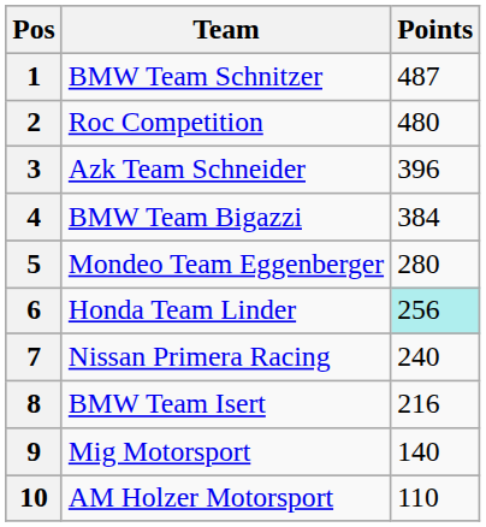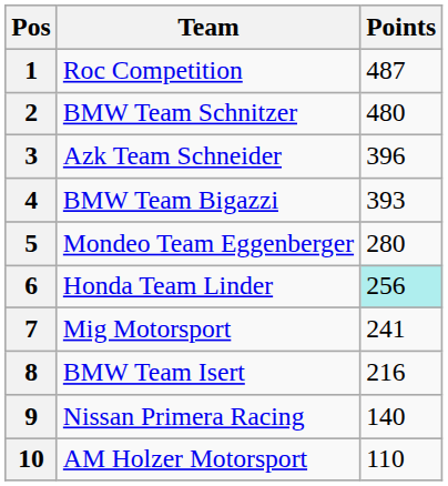1 | Team: BMW Team Schnitzer -> Roc Competition
2 | Team: Roc Competition -> BMW Team Schnitzer
4 | Points: 384 -> 393
7 | Team: Nissan Primera Racing -> Mig Motorsport
7 | Points: 240 -> 241
9 | Team: Mig Motorsport -> Nissan Primera Racing
